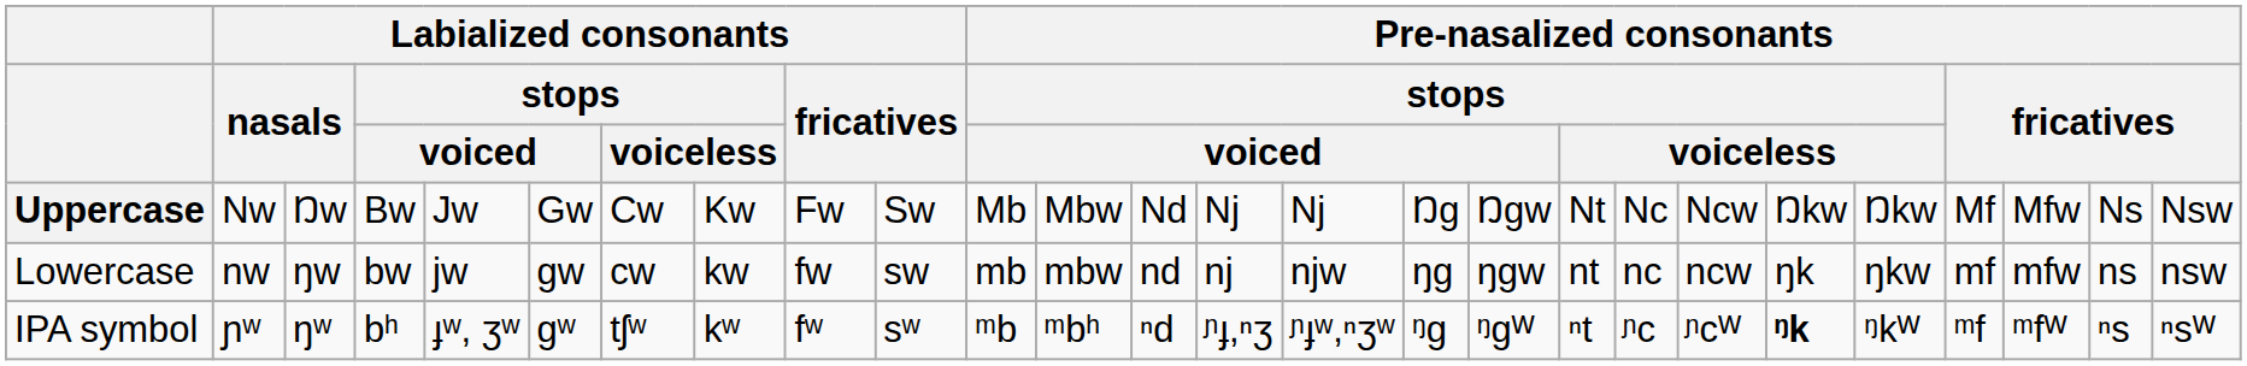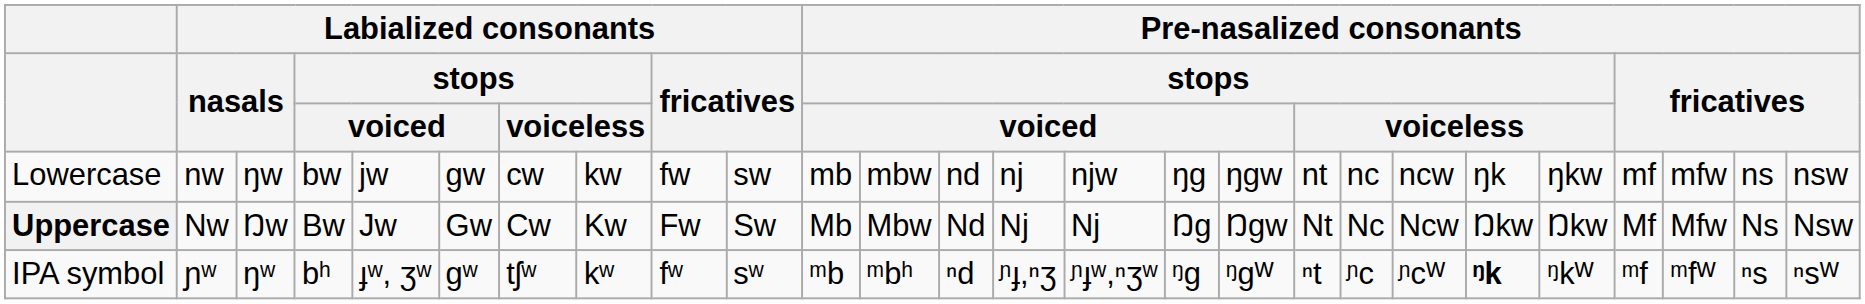rows swapped: Uppercase <-> Lowercase
